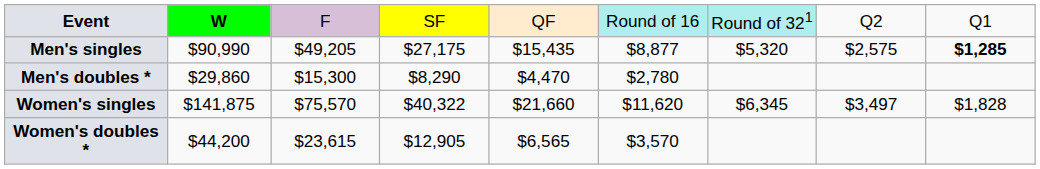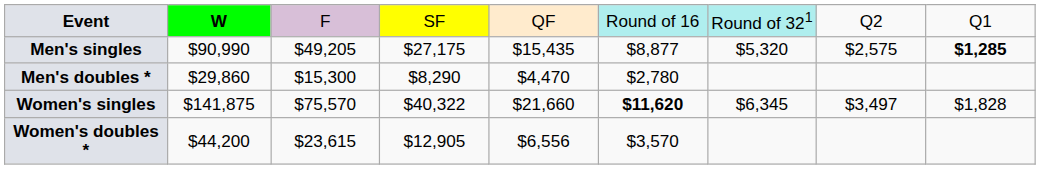Women's singles | column 6: normal -> bold
Women's doubles * | column 5: $6,565 -> $6,556
